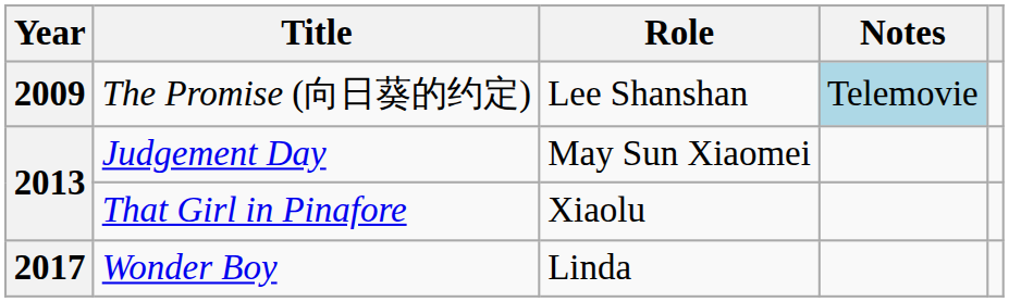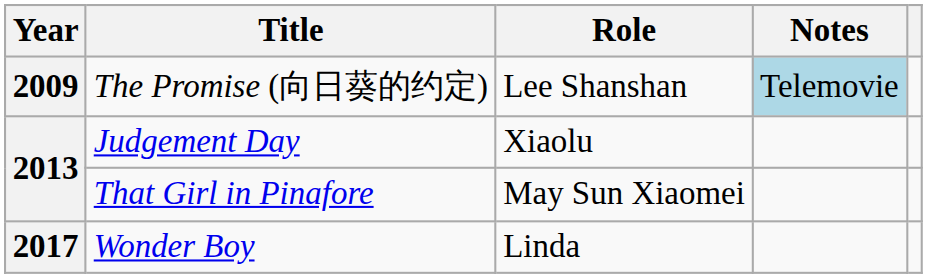Judgement Day | Role: May Sun Xiaomei -> Xiaolu
That Girl in Pinafore | Role: Xiaolu -> May Sun Xiaomei
